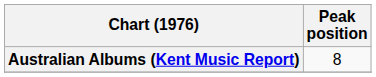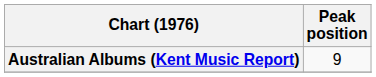Australian Albums (Kent Music Report) | Peak position: 8 -> 9
